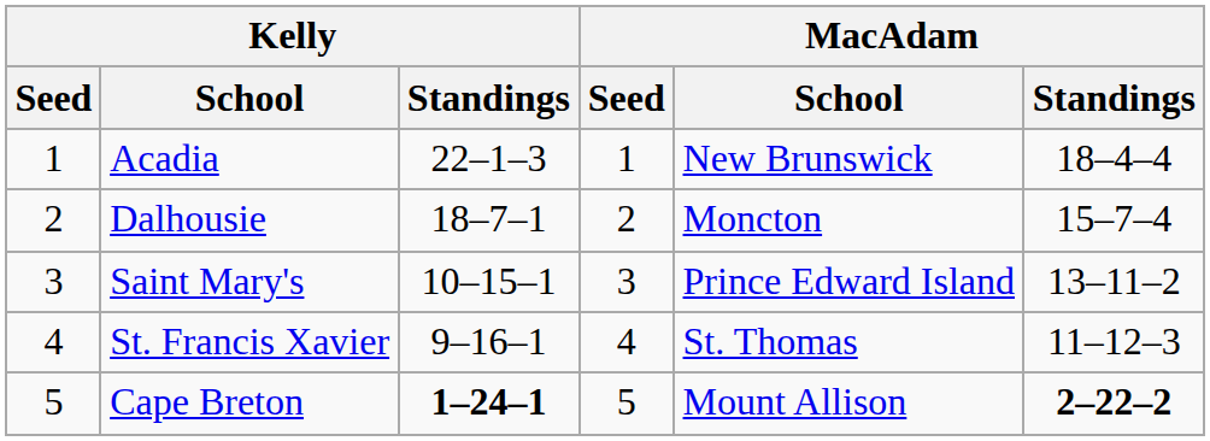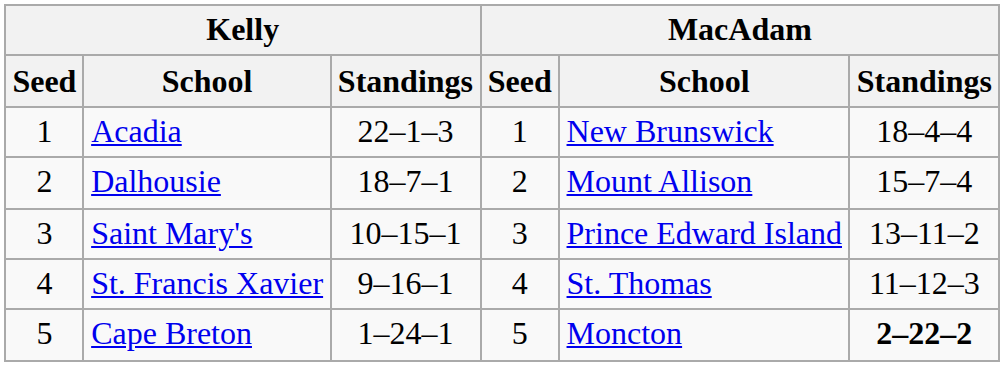Dalhousie | MacAdam / School: Moncton -> Mount Allison
Cape Breton | Kelly / Standings: bold -> normal
Cape Breton | MacAdam / School: Mount Allison -> Moncton
